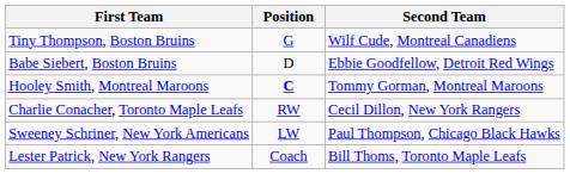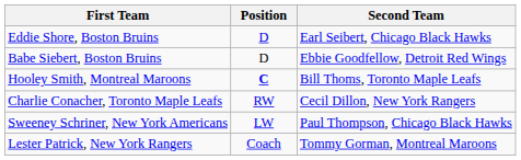- row: Tiny Thompson, Boston Bruins | G | Wilf Cude, Montreal Canadiens
+ row: Eddie Shore, Boston Bruins | D | Earl Seibert, Chicago Black Hawks
Hooley Smith, Montreal Maroons | Second Team: Tommy Gorman, Montreal Maroons -> Bill Thoms, Toronto Maple Leafs
Lester Patrick, New York Rangers | Second Team: Bill Thoms, Toronto Maple Leafs -> Tommy Gorman, Montreal Maroons
